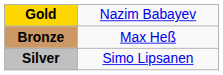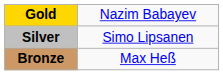rows swapped: Silver <-> Bronze
